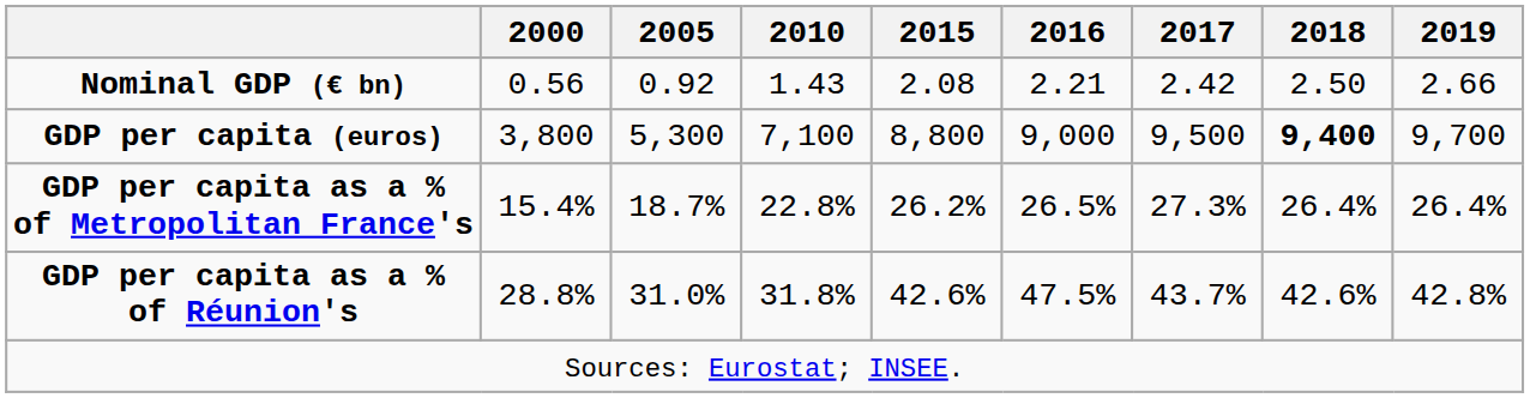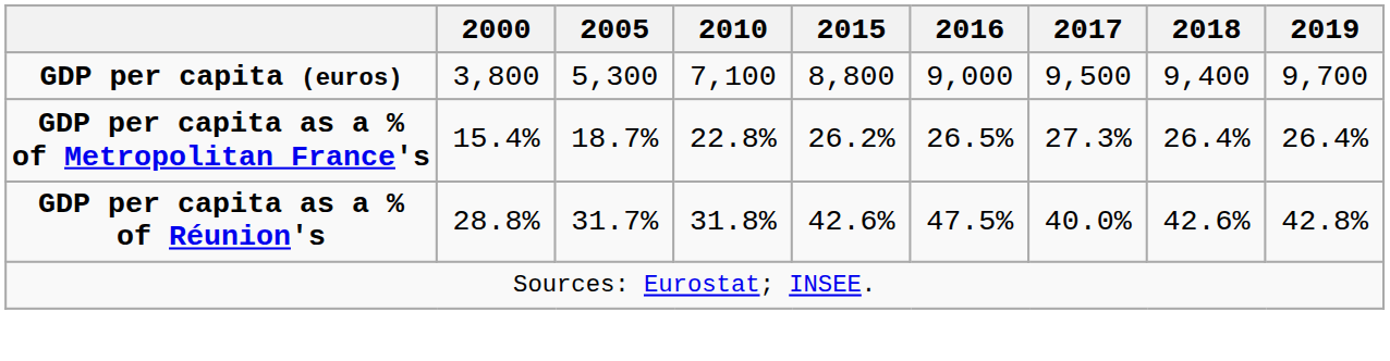- row: Nominal GDP (€ bn) | 0.56 | 0.92 | 1.43 | 2.08 | 2.21 | 2.42 | 2.50 | 2.66
GDP per capita (euros) | 2018: bold -> normal
GDP per capita as a % of Réunion's | 2005: 31.0% -> 31.7%
GDP per capita as a % of Réunion's | 2017: 43.7% -> 40.0%
